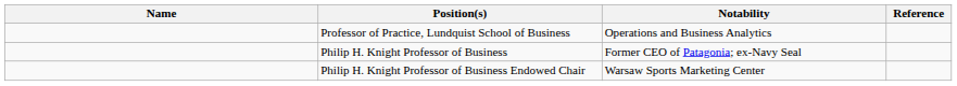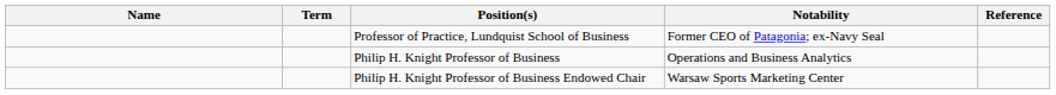+ column: Term
Professor of Practice, Lundquist School of Business | Notability: Operations and Business Analytics -> Former CEO of Patagonia; ex-Navy Seal
Philip H. Knight Professor of Business | Notability: Former CEO of Patagonia; ex-Navy Seal -> Operations and Business Analytics
